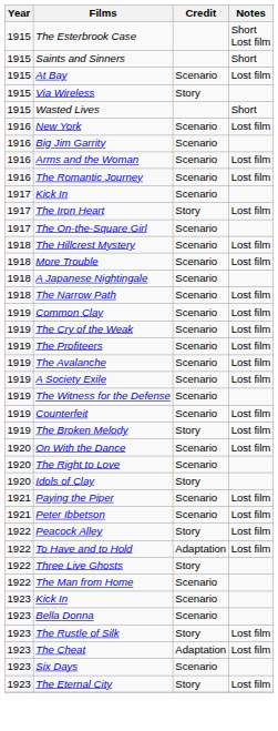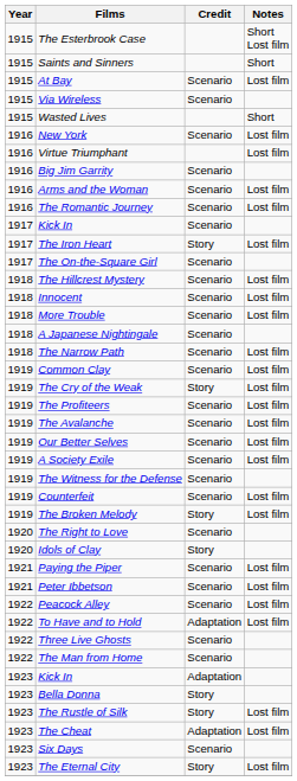Via Wireless | Credit: Story -> Scenario
+ row: 1916 | Virtue Triumphant | Lost film
+ row: 1918 | Innocent | Scenario | Lost film
The Cry of the Weak | Credit: Scenario -> Story
+ row: 1919 | Our Better Selves | Scenario | Lost film
- row: 1920 | On With the Dance | Scenario | Lost film
Peacock Alley | Credit: Story -> Scenario
Three Live Ghosts | Credit: Story -> Scenario
1923 / Kick In | Credit: Scenario -> Adaptation
Bella Donna | Credit: Scenario -> Story
